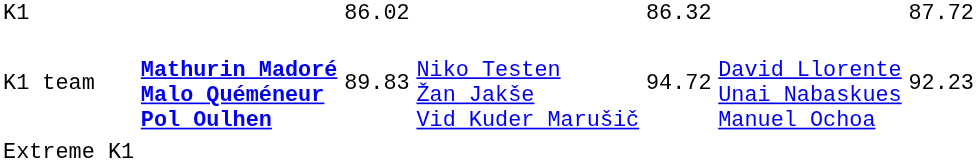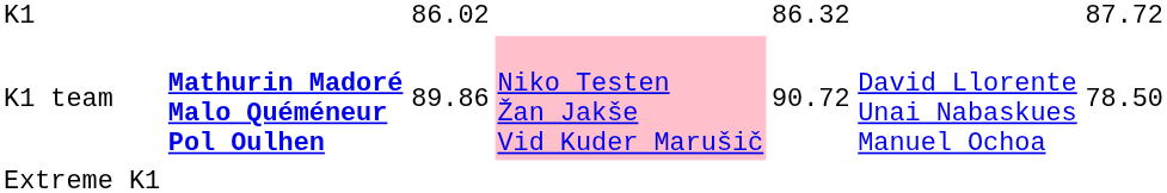K1 team | column 3: 89.83 -> 89.86
K1 team | column 4: no background -> pink background
K1 team | column 5: 94.72 -> 90.72
K1 team | column 7: 92.23 -> 78.50
